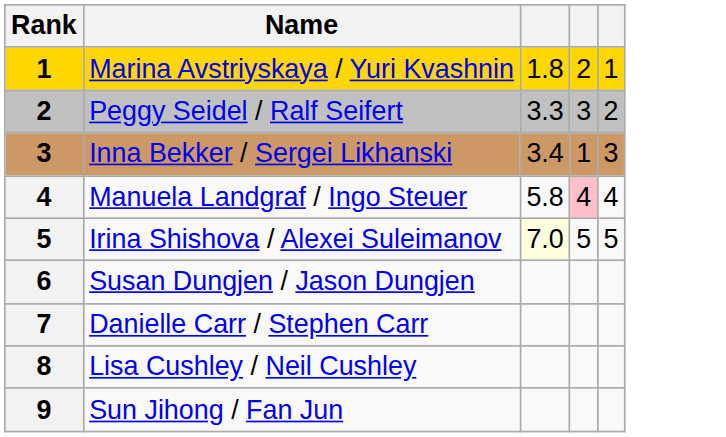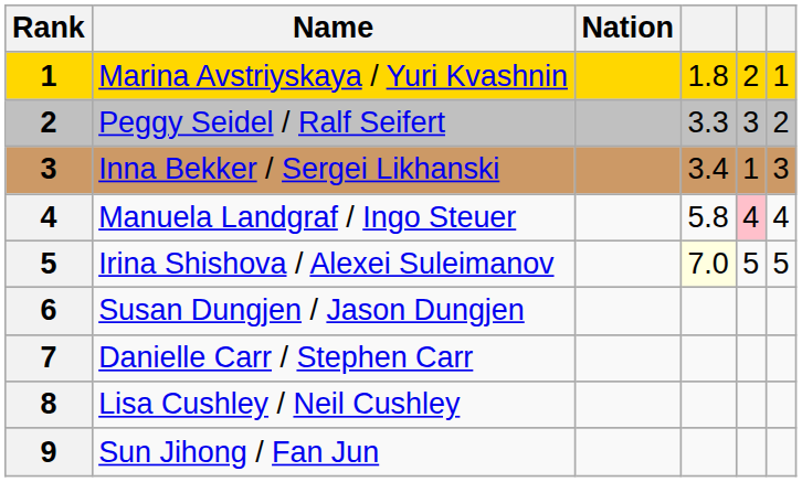+ column: Nation
